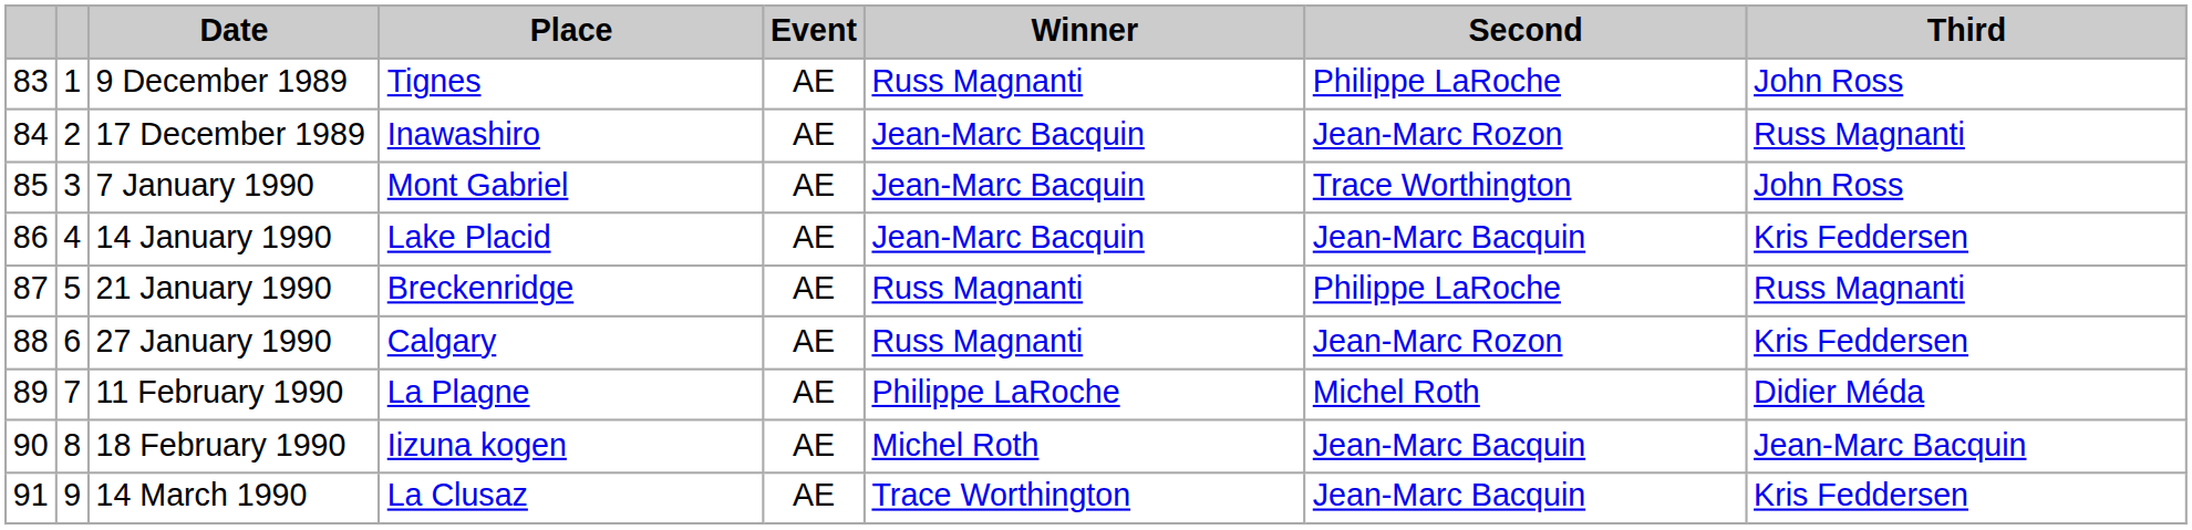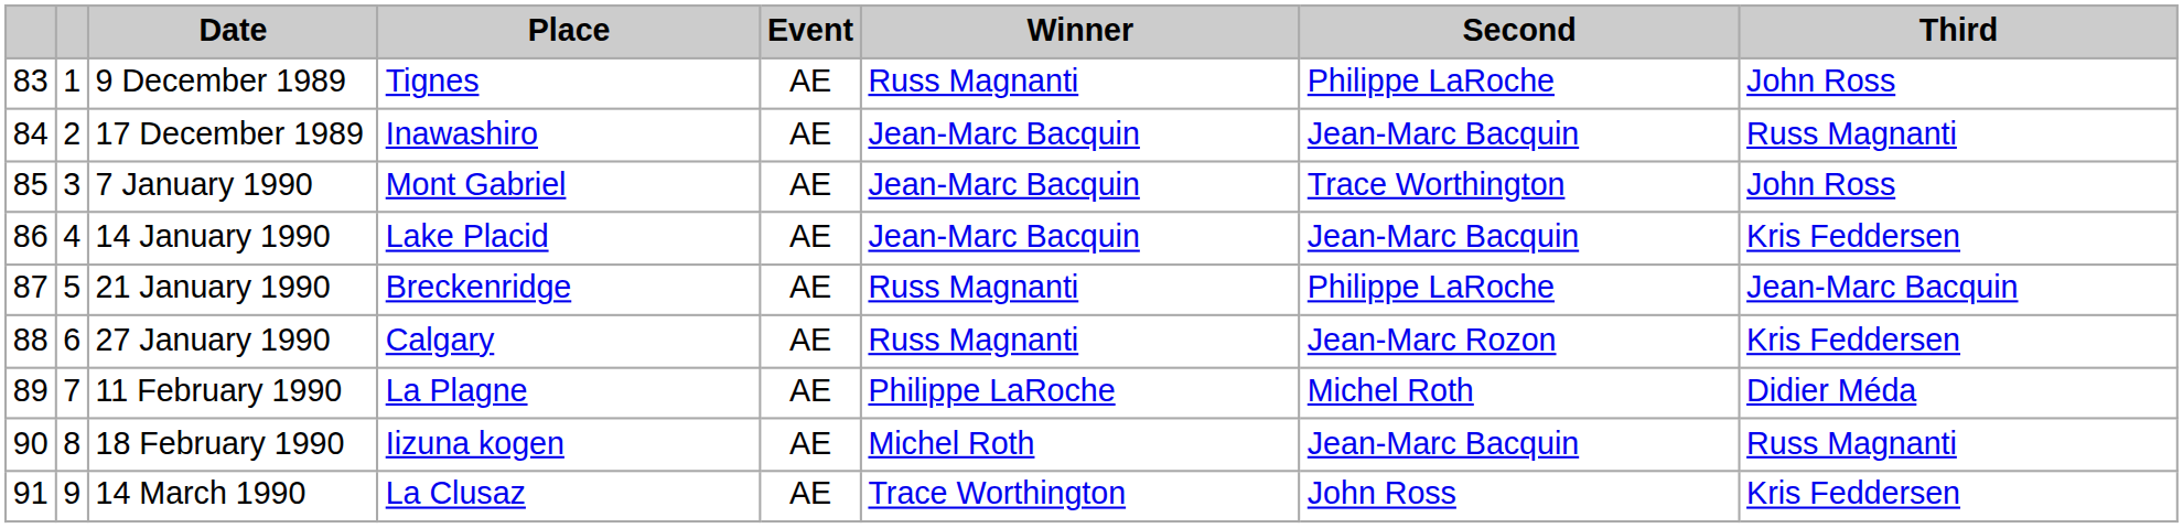17 December 1989 | Second: Jean-Marc Rozon -> Jean-Marc Bacquin
21 January 1990 | Third: Russ Magnanti -> Jean-Marc Bacquin
18 February 1990 | Third: Jean-Marc Bacquin -> Russ Magnanti
14 March 1990 | Second: Jean-Marc Bacquin -> John Ross
